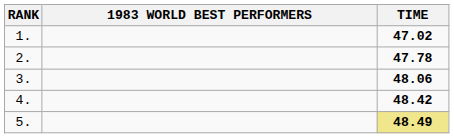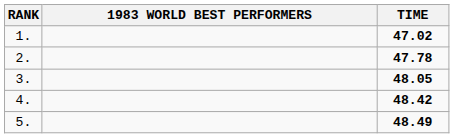3. | TIME: 48.06 -> 48.05
5. | TIME: khaki background -> no background
